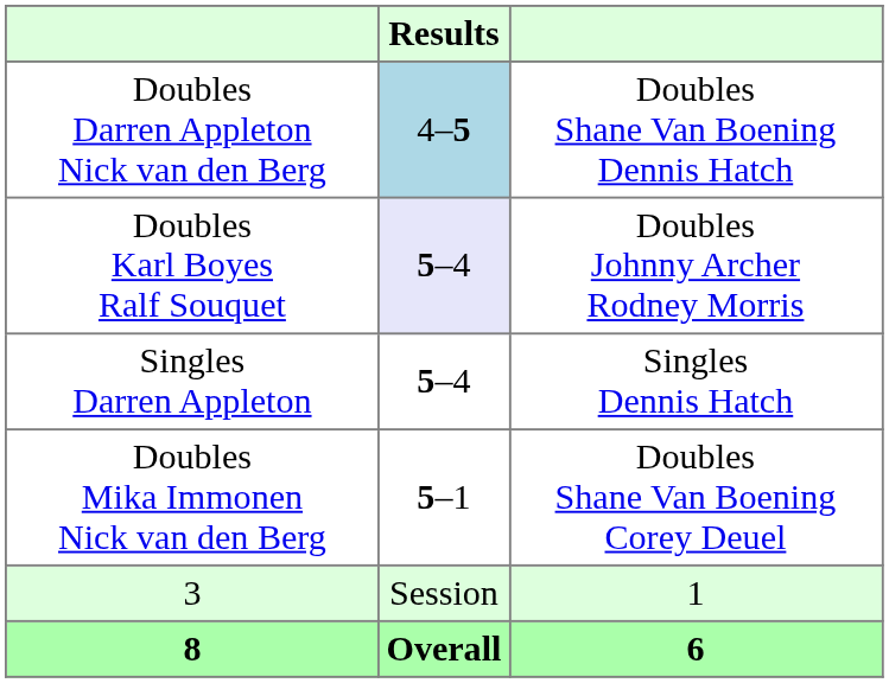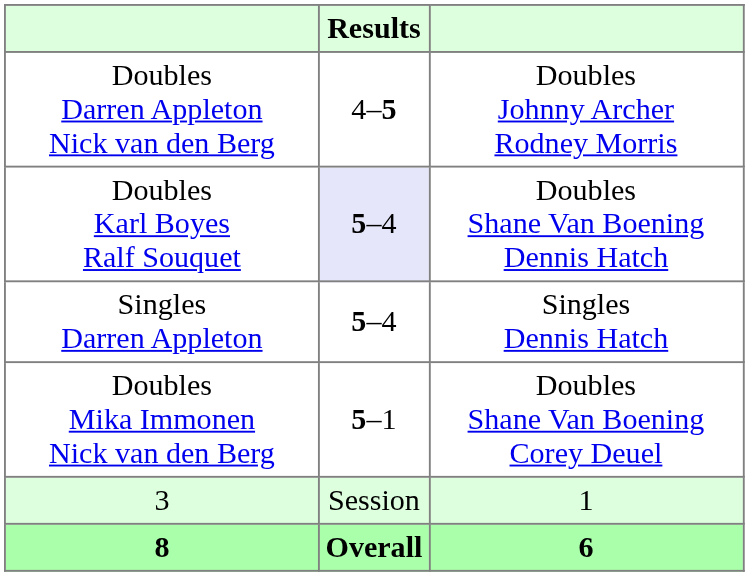Doubles Darren Appleton Nick van den Berg | Results: lightblue background -> no background
Doubles Darren Appleton Nick van den Berg | column 3: Doubles Shane Van Boening Dennis Hatch -> Doubles Johnny Archer Rodney Morris
Doubles Karl Boyes Ralf Souquet | column 3: Doubles Johnny Archer Rodney Morris -> Doubles Shane Van Boening Dennis Hatch
